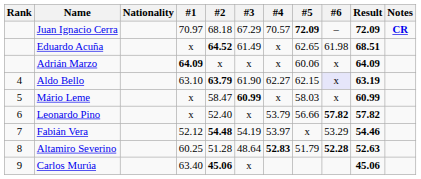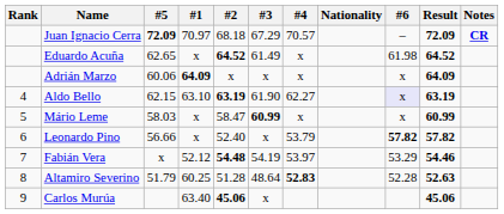columns swapped: Nationality <-> #5
Eduardo Acuña | Result: 68.51 -> 64.52
Aldo Bello | #2: 63.79 -> 63.19
Altamiro Severino | #6: bold -> normal
